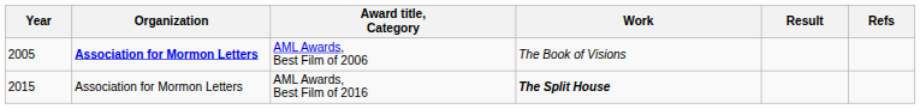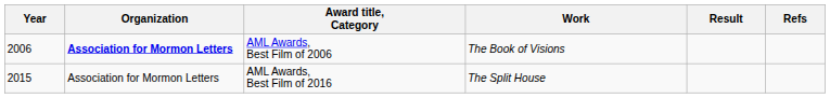AML Awards, Best Film of 2006 | Year: 2005 -> 2006
AML Awards, Best Film of 2016 | Work: bold -> normal
